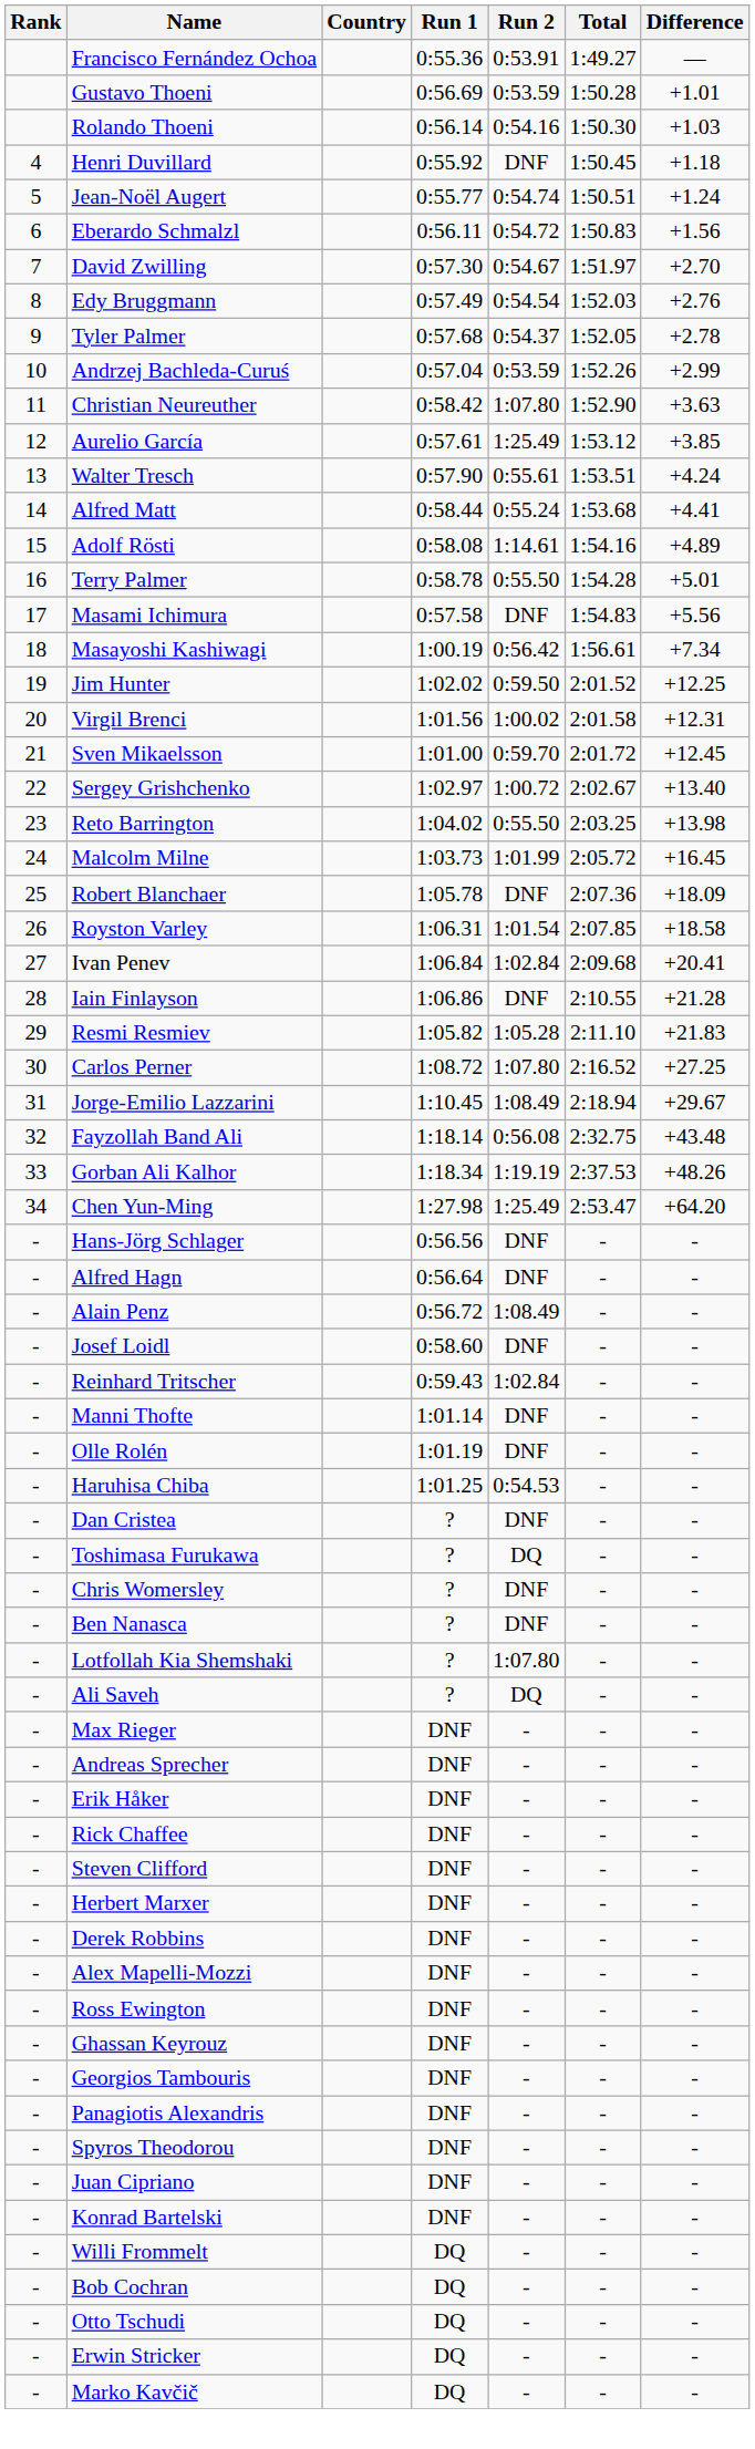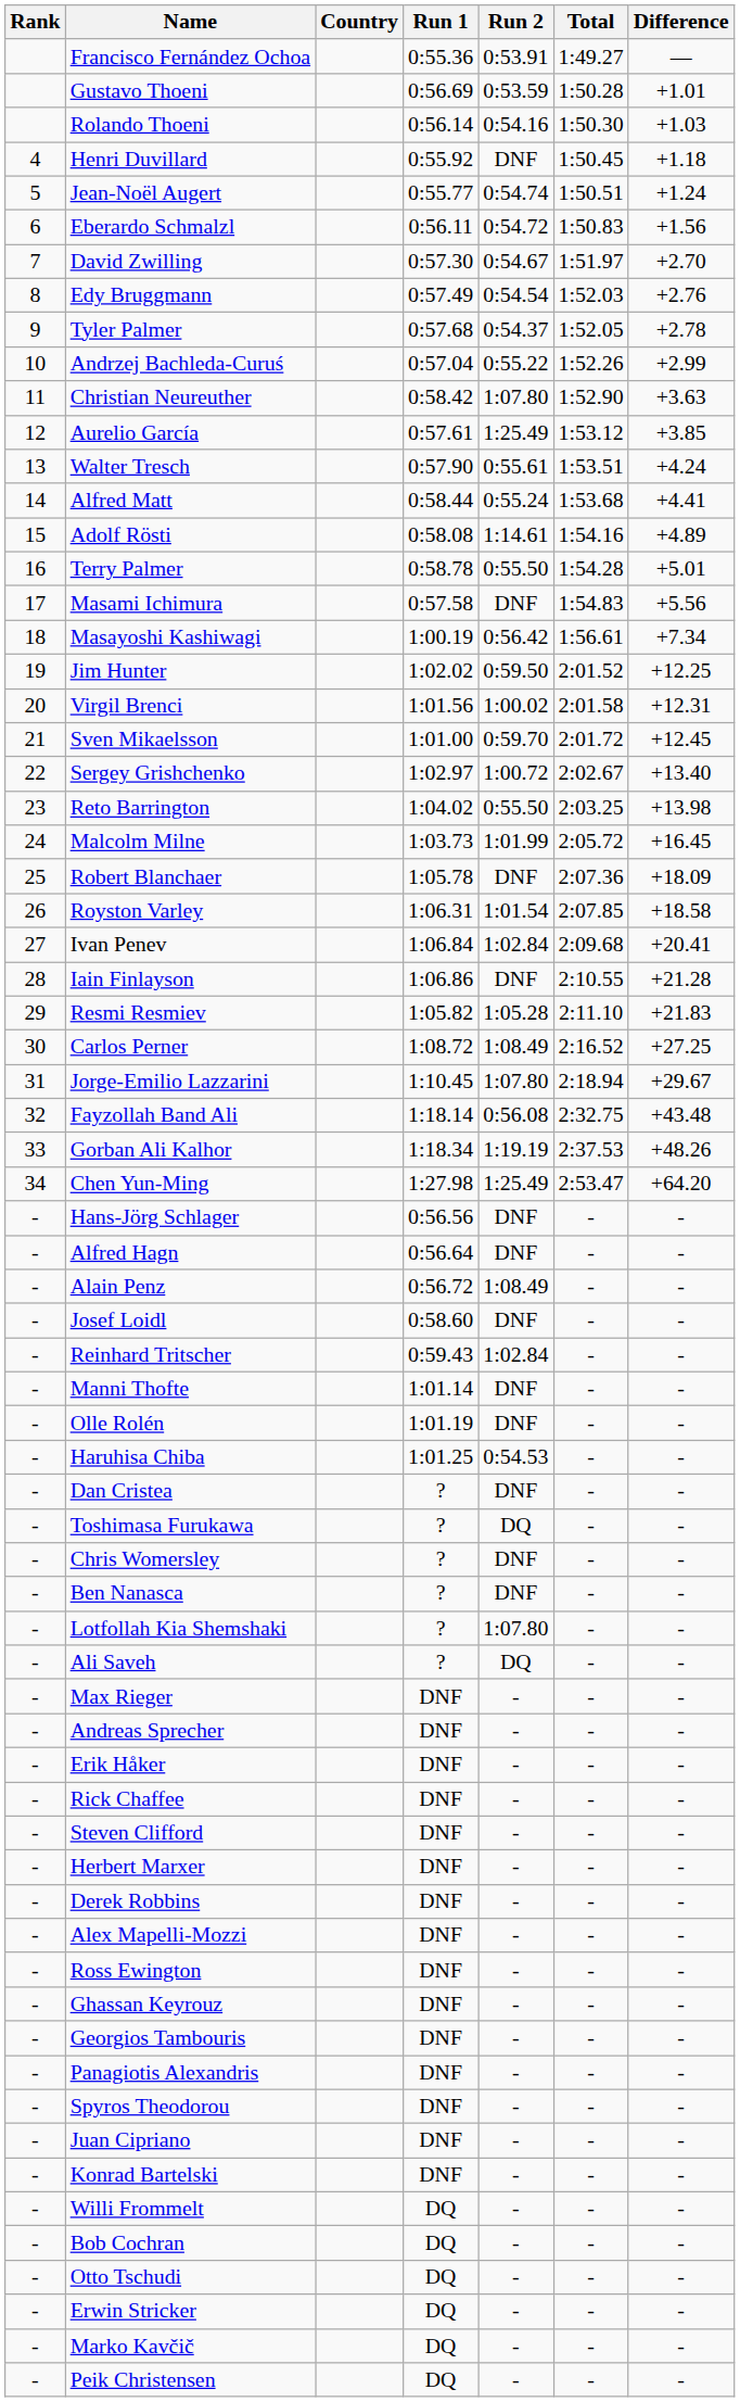Andrzej Bachleda-Curuś | Run 2: 0:53.59 -> 0:55.22
Carlos Perner | Run 2: 1:07.80 -> 1:08.49
Jorge-Emilio Lazzarini | Run 2: 1:08.49 -> 1:07.80
+ row: - | Peik Christensen | DQ | - | - | -
